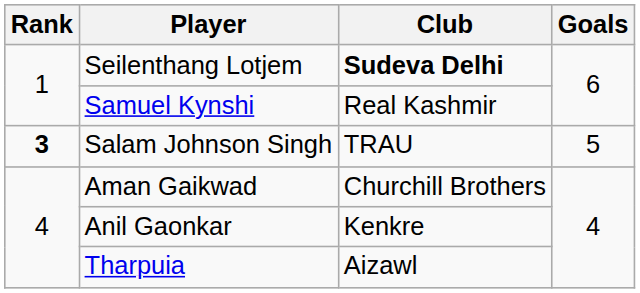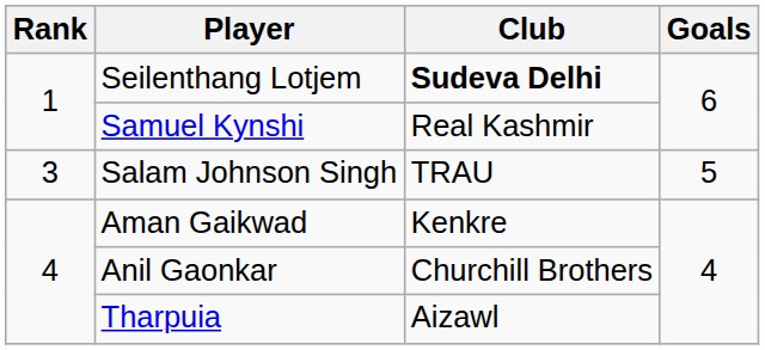Salam Johnson Singh | Rank: bold -> normal
Aman Gaikwad | Club: Churchill Brothers -> Kenkre
Anil Gaonkar | Club: Kenkre -> Churchill Brothers
